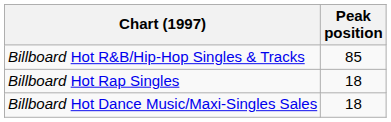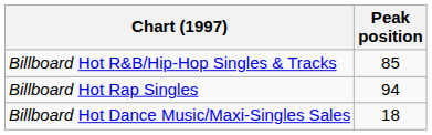Billboard Hot Rap Singles | Peak position: 18 -> 94
